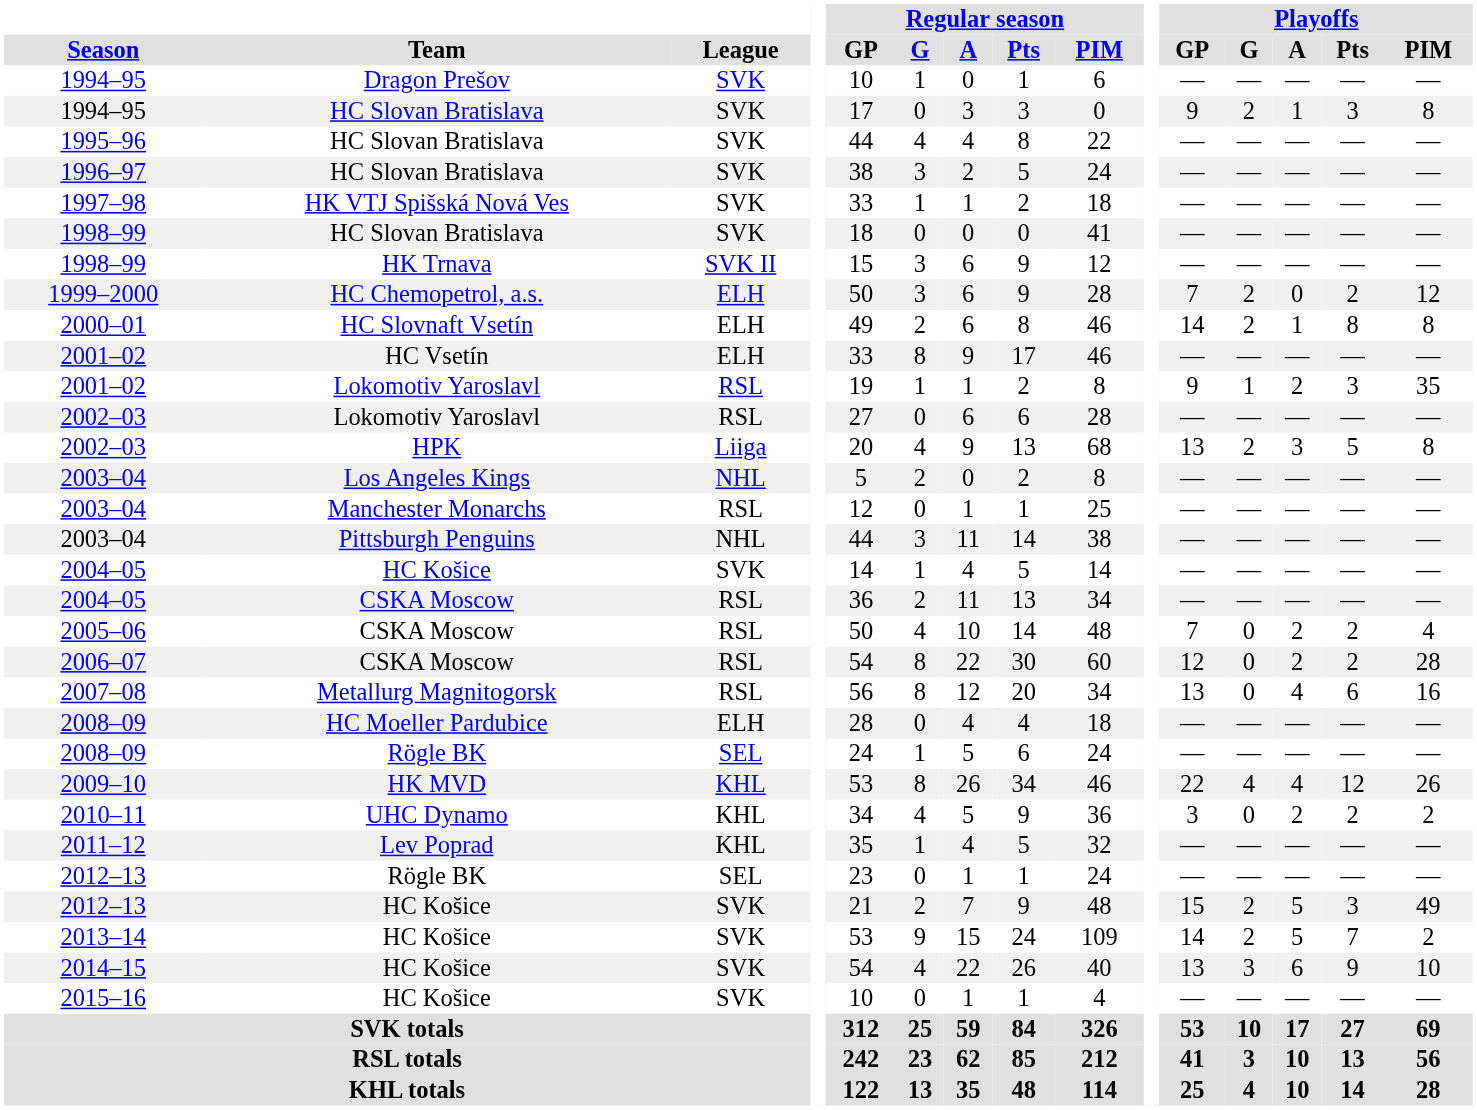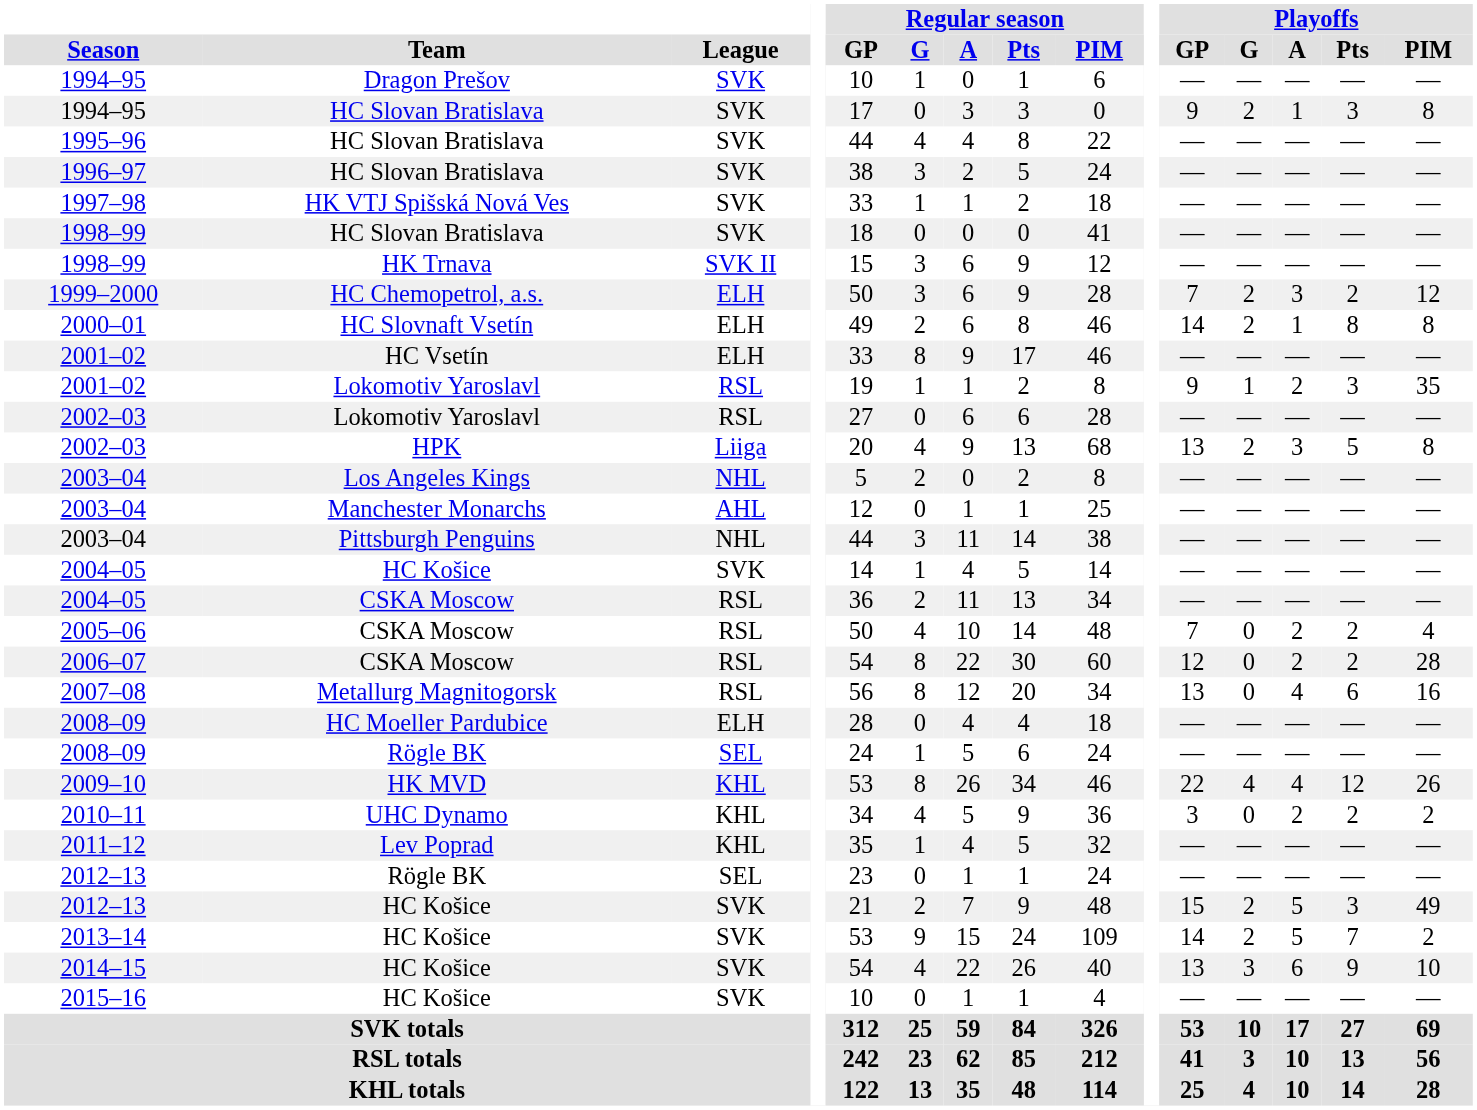1999–2000 | Playoffs / A: 0 -> 3
2003–04 / Manchester Monarchs | League: RSL -> AHL
